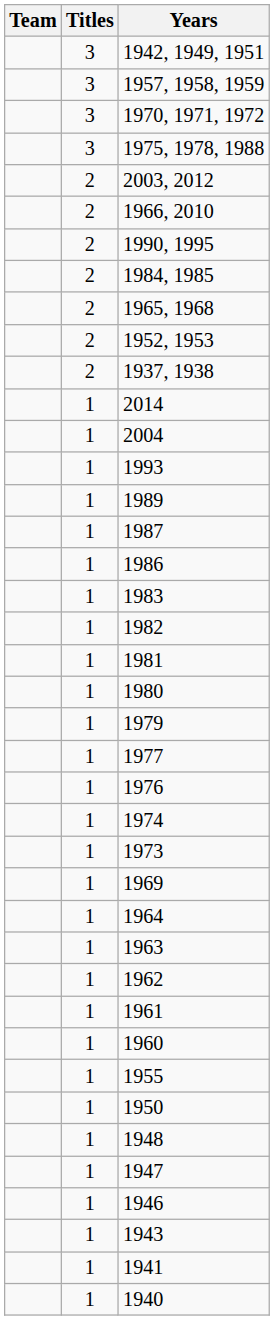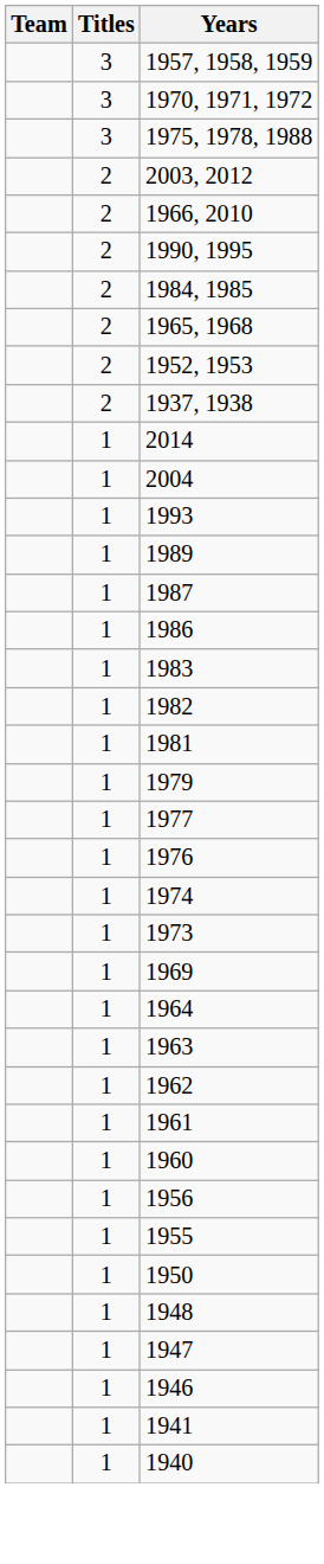- row: 3 | 1942, 1949, 1951
- row: 1 | 1980
+ row: 1 | 1956
- row: 1 | 1943
